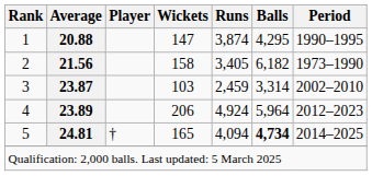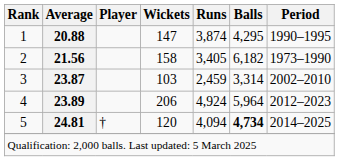5 | Wickets: 165 -> 120
